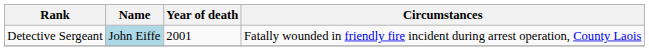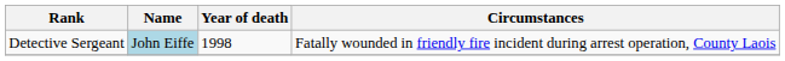Detective Sergeant | Year of death: 2001 -> 1998
